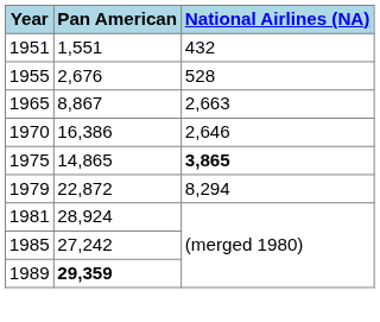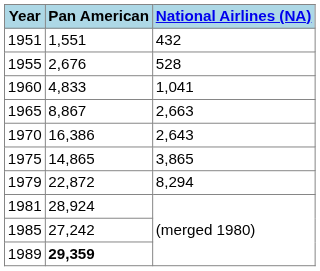+ row: 1960 | 4,833 | 1,041
1970 | National Airlines (NA): 2,646 -> 2,643
1975 | National Airlines (NA): bold -> normal
